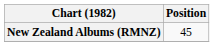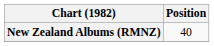New Zealand Albums (RMNZ) | Position: 45 -> 40
